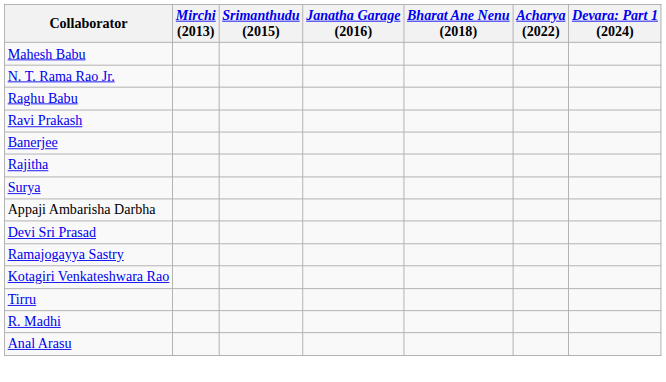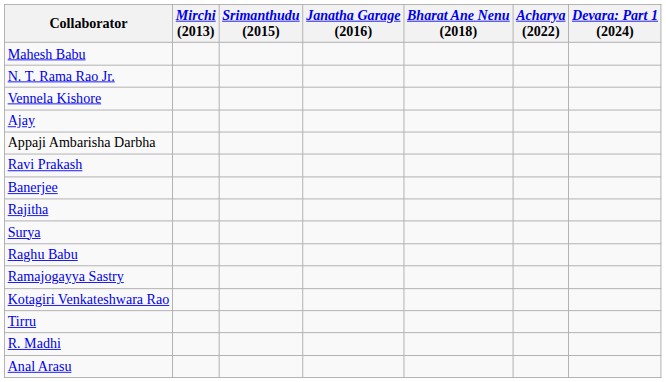+ row: Vennela Kishore
+ row: Ajay
rows swapped: Raghu Babu <-> Appaji Ambarisha Darbha
- row: Devi Sri Prasad
